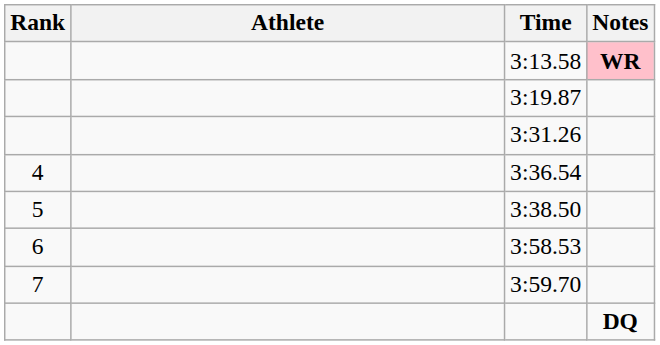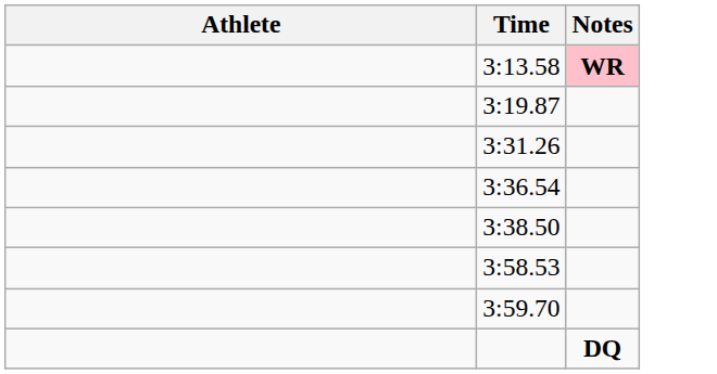- column: Rank | 4 | 5 | 6 | 7
